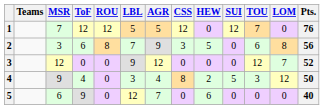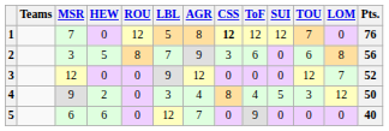columns swapped: ToF <-> HEW
1 | AGR: 5 -> 8
1 | CSS: normal -> bold
